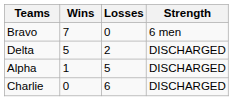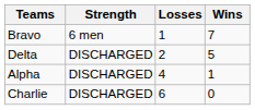columns swapped: Wins <-> Strength
Bravo | Losses: 0 -> 1
Alpha | Losses: 5 -> 4
